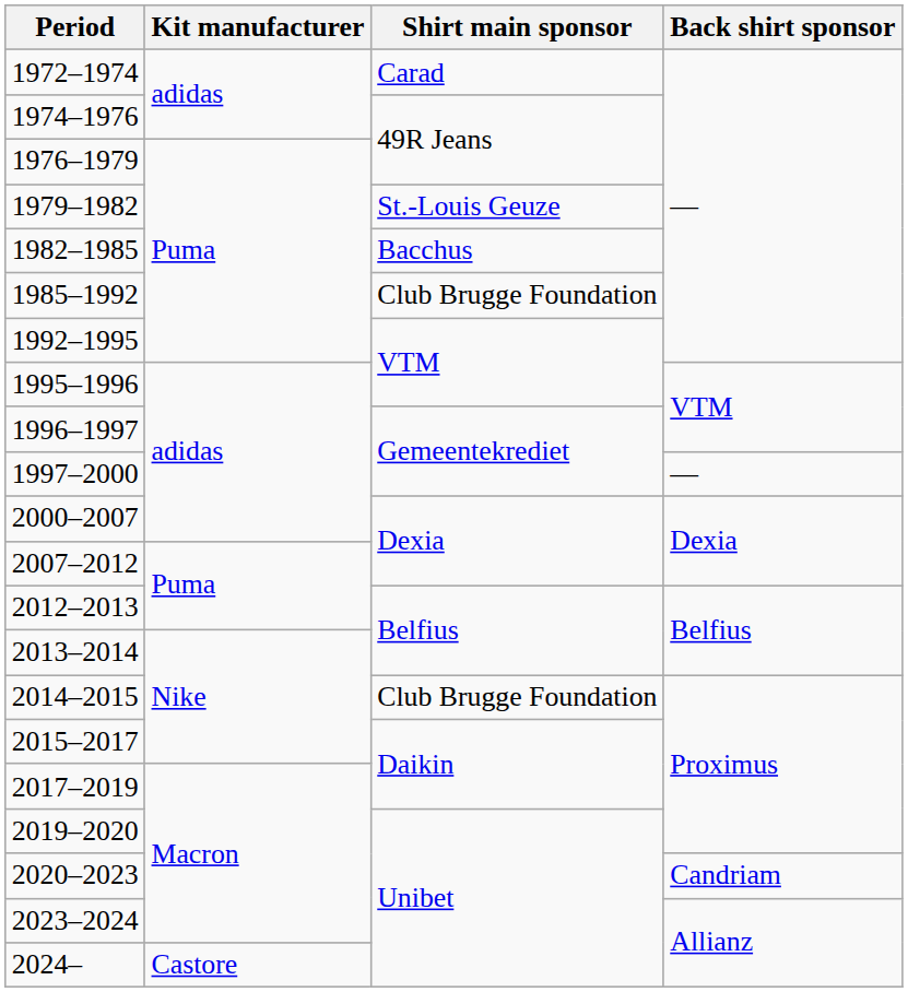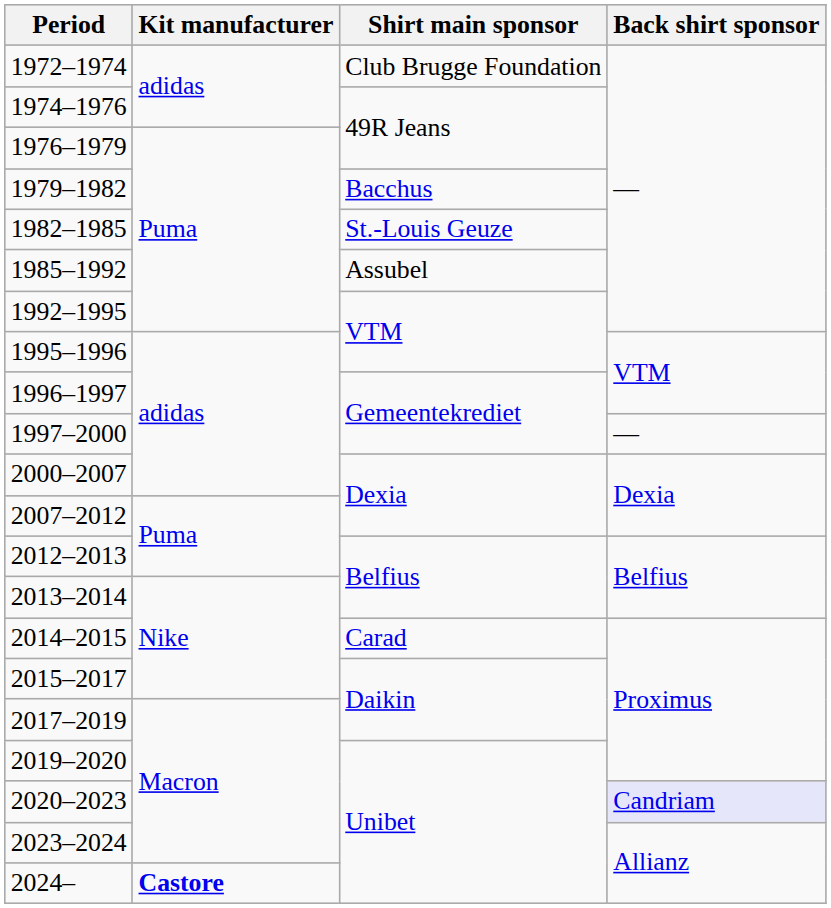1972–1974 | Shirt main sponsor: Carad -> Club Brugge Foundation
1979–1982 | Shirt main sponsor: St.-Louis Geuze -> Bacchus
1982–1985 | Shirt main sponsor: Bacchus -> St.-Louis Geuze
1985–1992 | Shirt main sponsor: Club Brugge Foundation -> Assubel
2014–2015 | Shirt main sponsor: Club Brugge Foundation -> Carad
2020–2023 | Back shirt sponsor: no background -> lavender background
2024– | Kit manufacturer: normal -> bold
